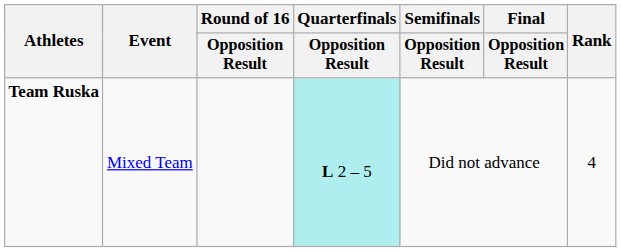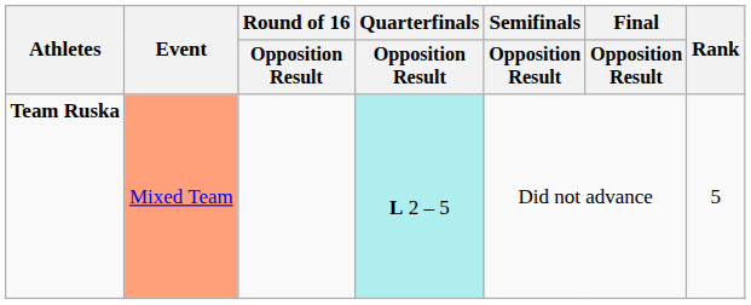Team Ruska | Event: no background -> lightsalmon background
Team Ruska | Rank: 4 -> 5
